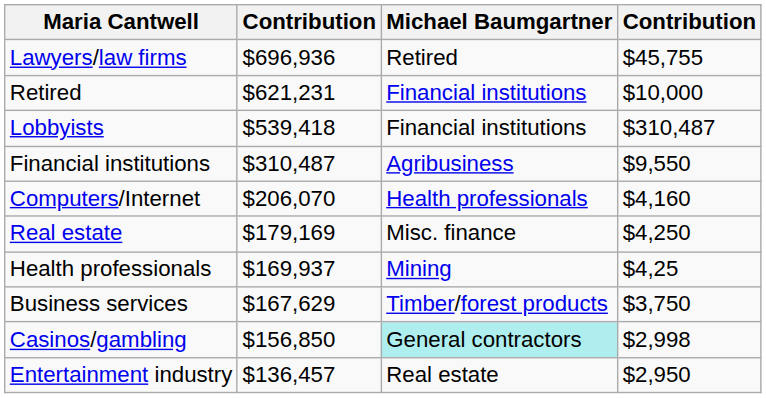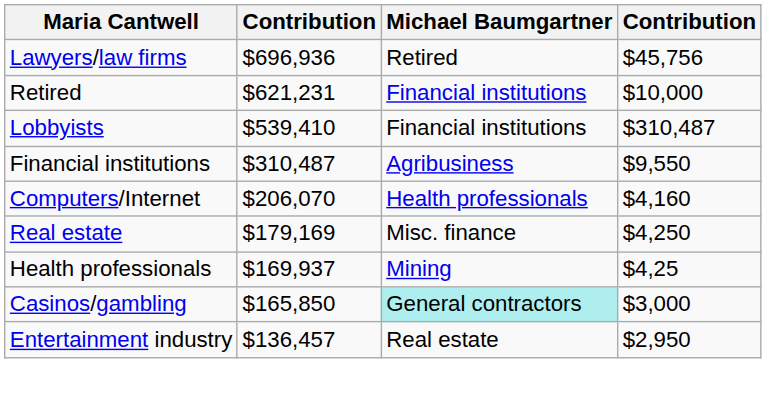Lawyers/law firms | column 4: $45,755 -> $45,756
Lobbyists | column 2: $539,418 -> $539,410
- row: Business services | $167,629 | Timber/forest products | $3,750
Casinos/gambling | column 2: $156,850 -> $165,850
Casinos/gambling | column 4: $2,998 -> $3,000
